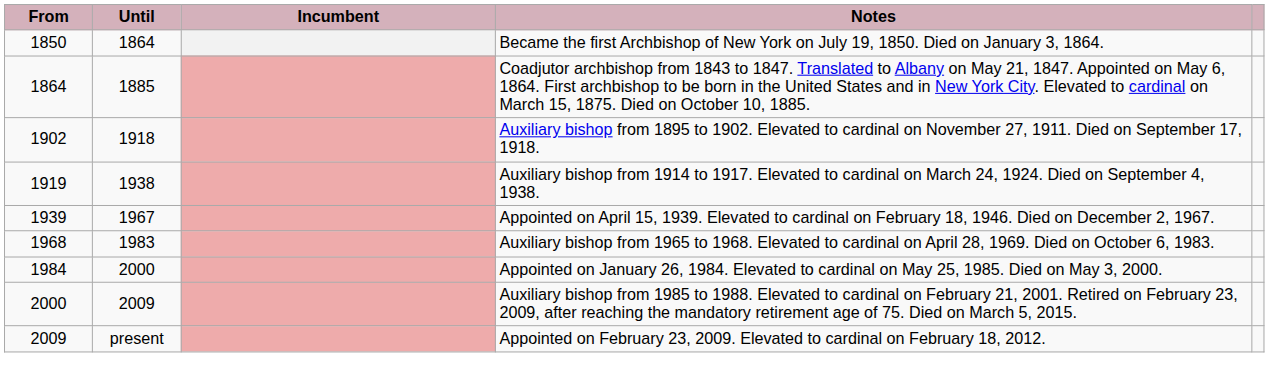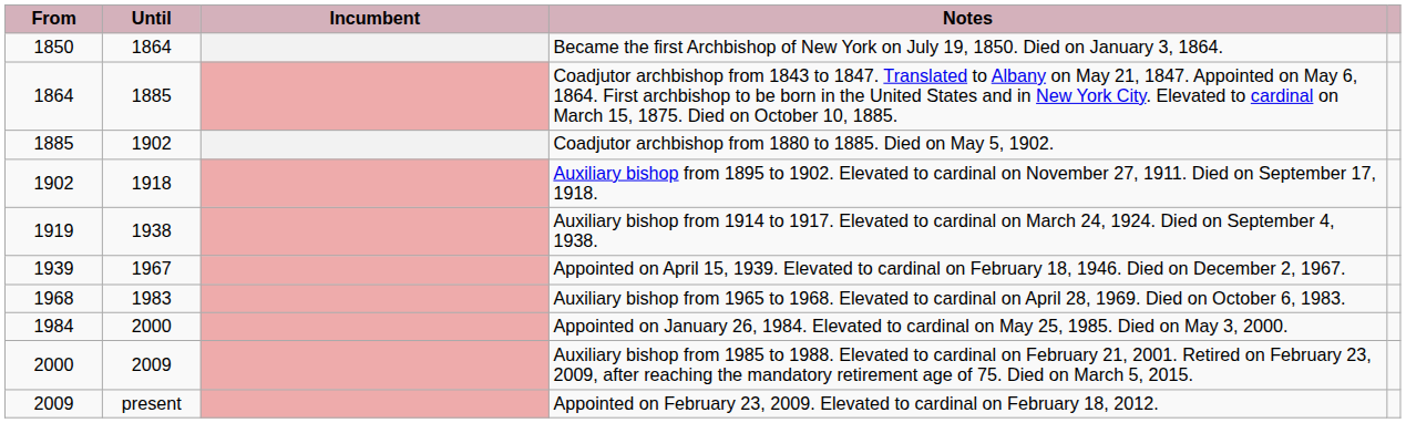+ row: 1885 | 1902 | Coadjutor archbishop from 1880 to 1885. Died on May 5, 1902.
